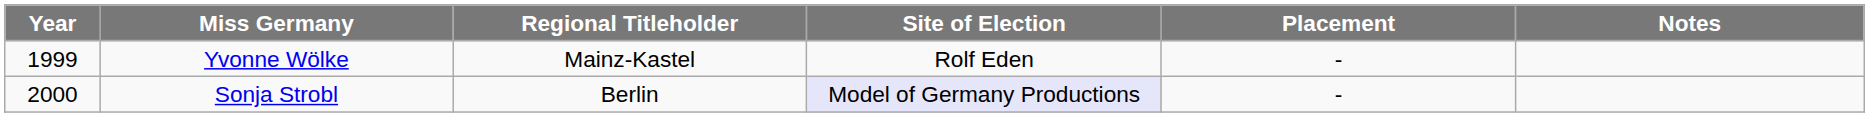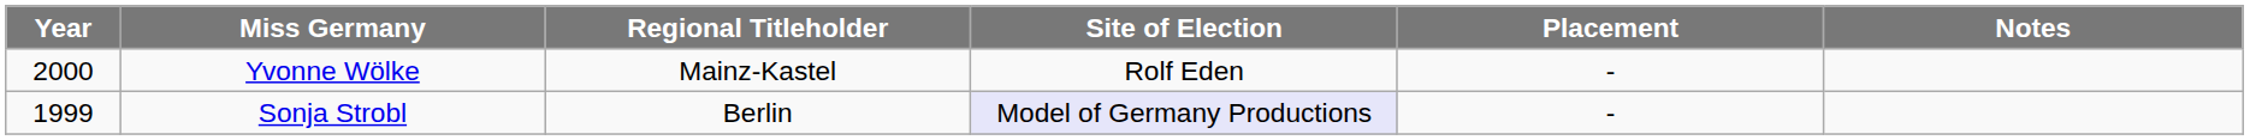Yvonne Wölke | Year: 1999 -> 2000
Sonja Strobl | Year: 2000 -> 1999
